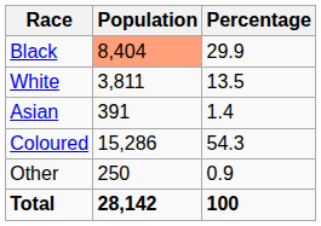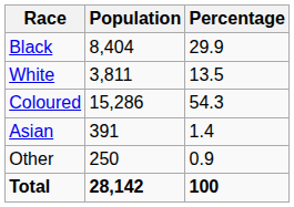Black | Population: lightsalmon background -> no background
rows swapped: Coloured <-> Asian
